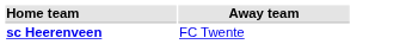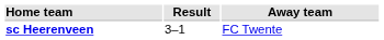+ column: Result | 3–1
